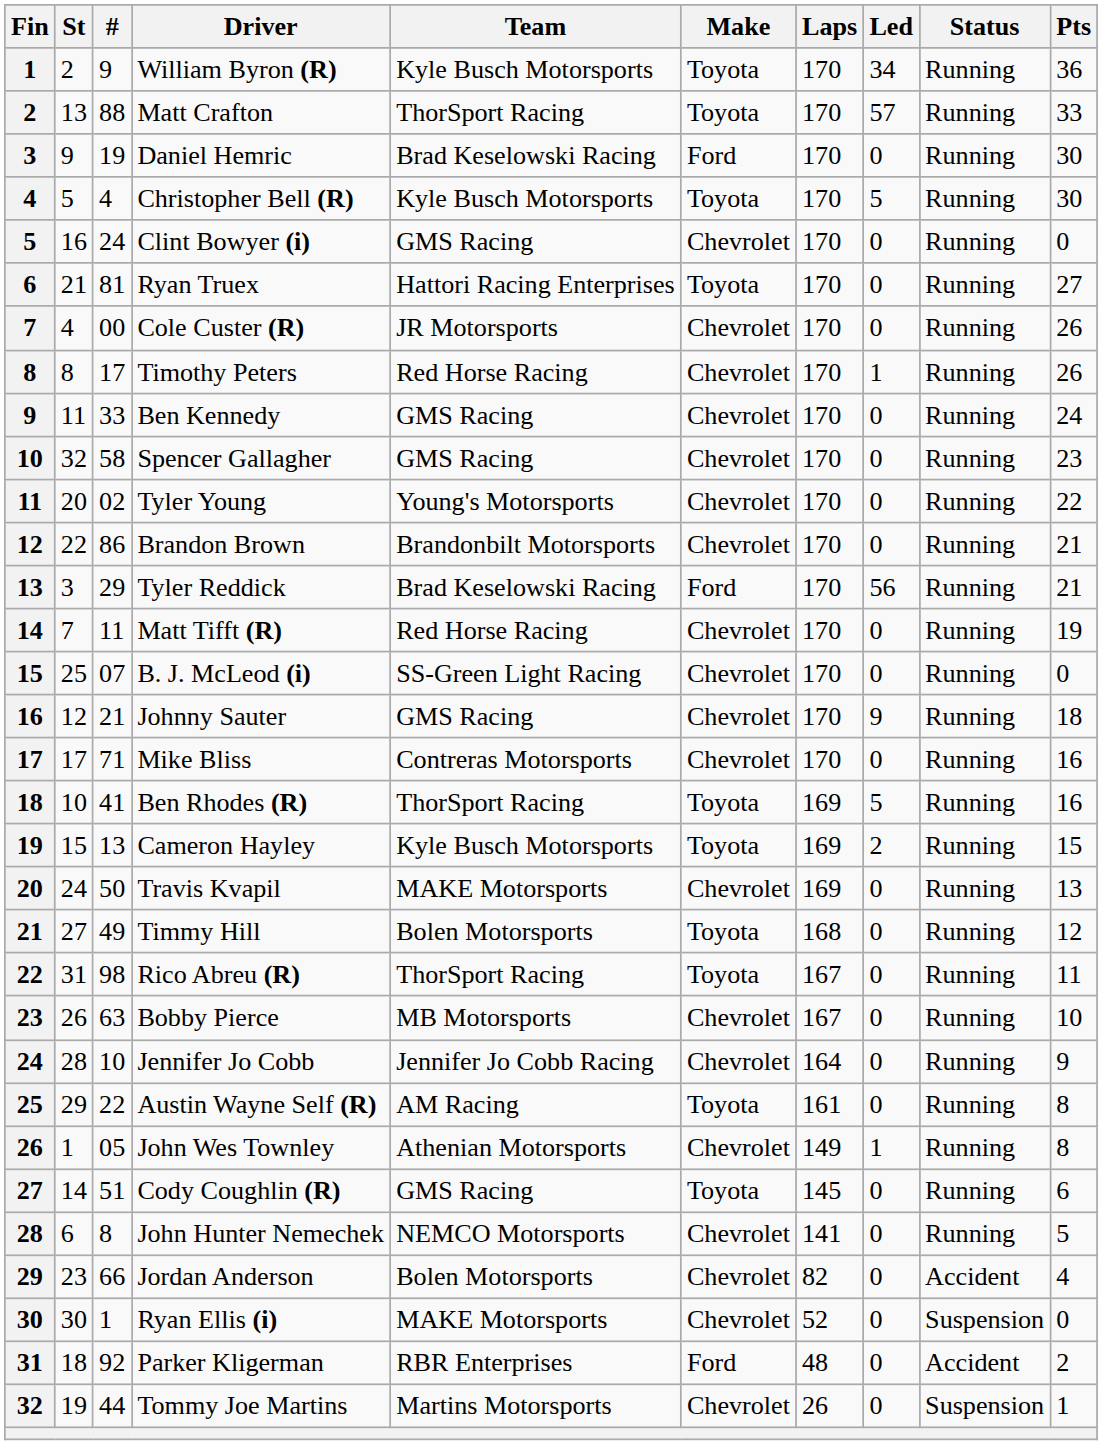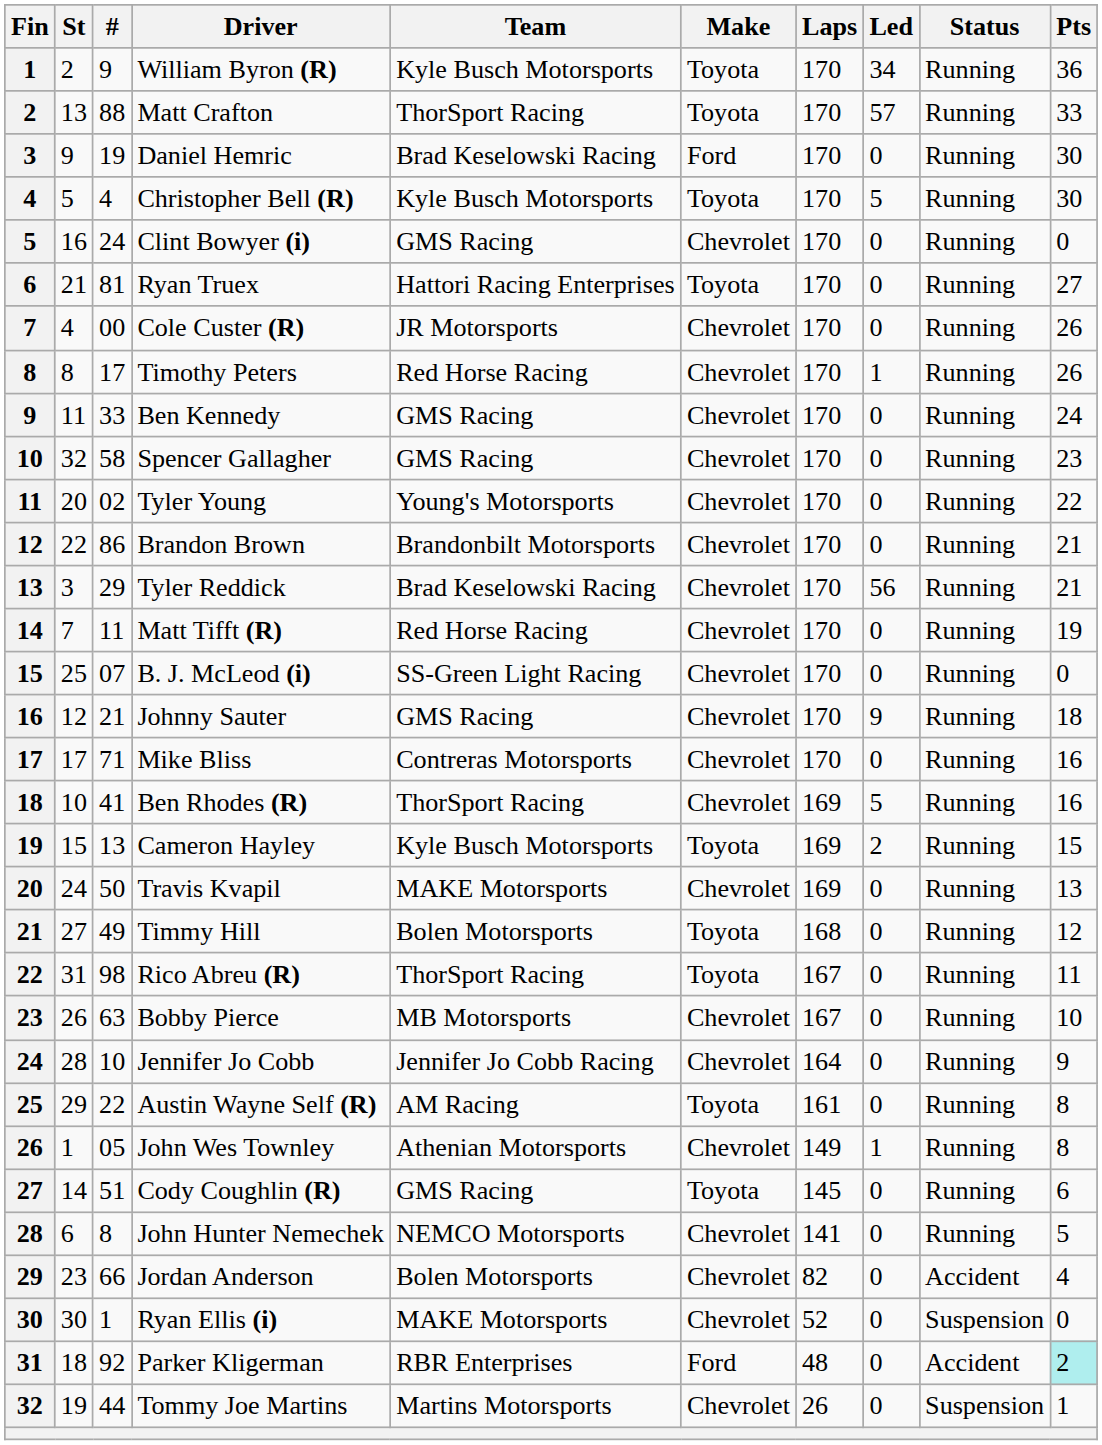Tyler Reddick | Make: Ford -> Chevrolet
Ben Rhodes (R) | Make: Toyota -> Chevrolet
Parker Kligerman | Pts: no background -> paleturquoise background
